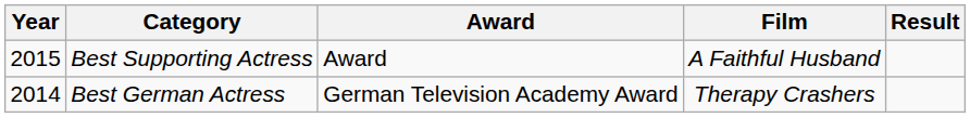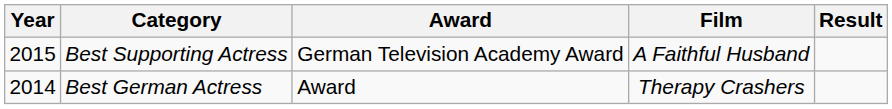Best Supporting Actress | Award: Award -> German Television Academy Award
Best German Actress | Award: German Television Academy Award -> Award
